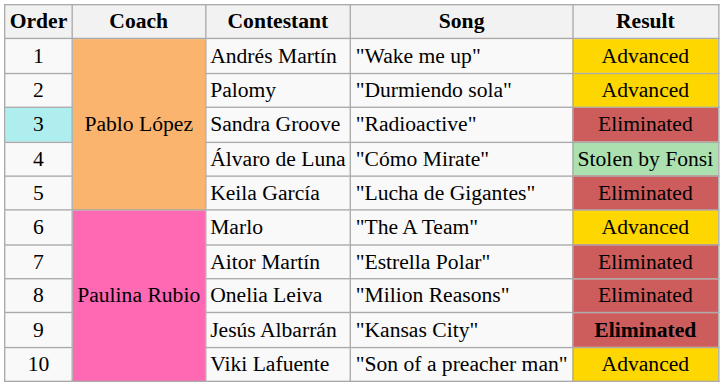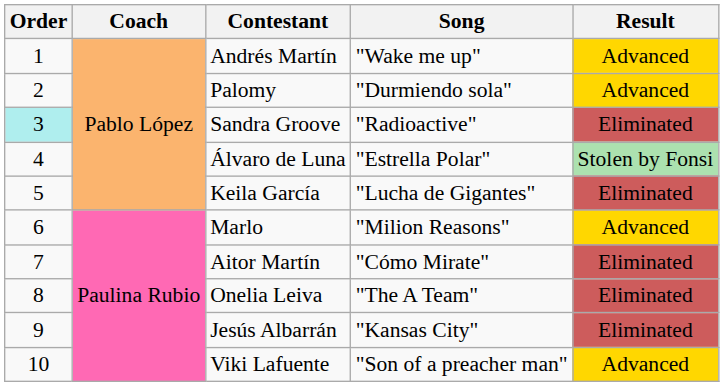Álvaro de Luna | Song: "Cómo Mirate" -> "Estrella Polar"
Marlo | Song: "The A Team" -> "Milion Reasons"
Aitor Martín | Song: "Estrella Polar" -> "Cómo Mirate"
Onelia Leiva | Song: "Milion Reasons" -> "The A Team"
Jesús Albarrán | Result: bold -> normal
